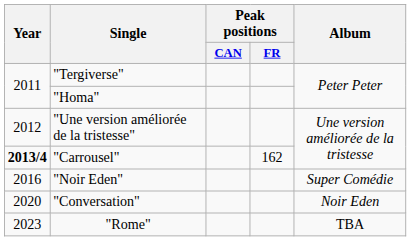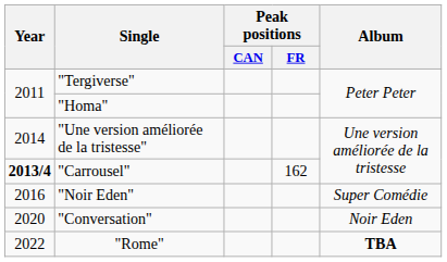"Une version améliorée de la tristesse" | Year: 2012 -> 2014
"Rome" | Year: 2023 -> 2022
"Rome" | Album: normal -> bold
